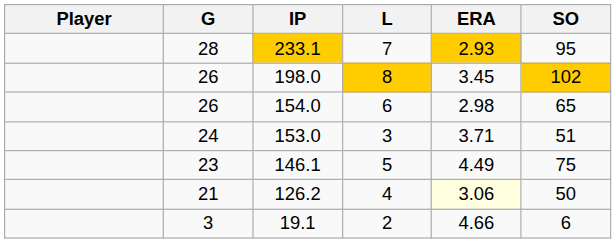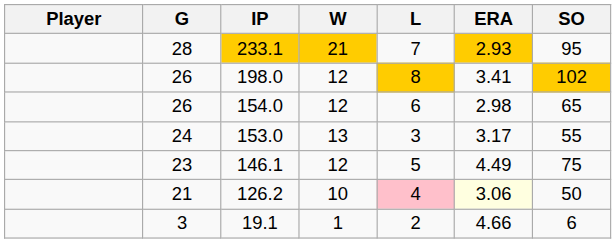+ column: W | 21 | 12 | 12 | 13 | 12 | 10 | 1
198.0 | ERA: 3.45 -> 3.41
153.0 | ERA: 3.71 -> 3.17
153.0 | SO: 51 -> 55
126.2 | L: no background -> pink background
